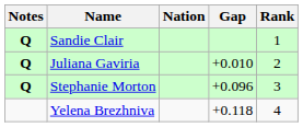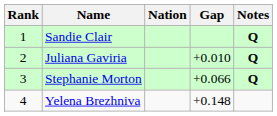columns swapped: Rank <-> Notes
Stephanie Morton | Gap: +0.096 -> +0.066
Yelena Brezhniva | Gap: +0.118 -> +0.148
